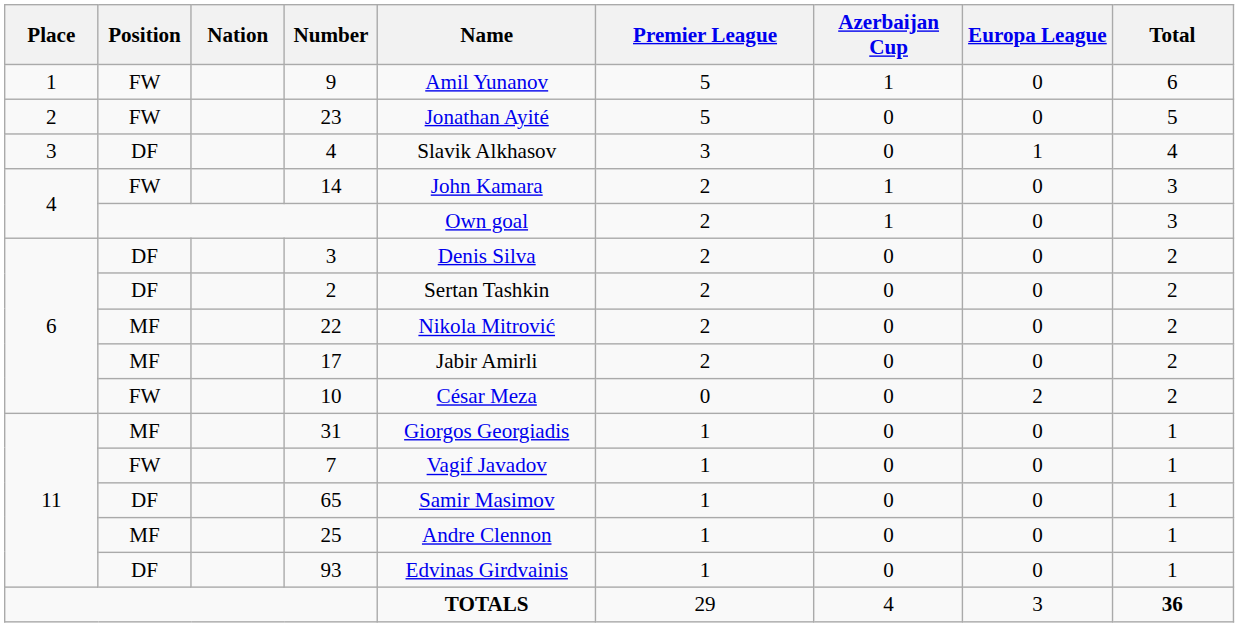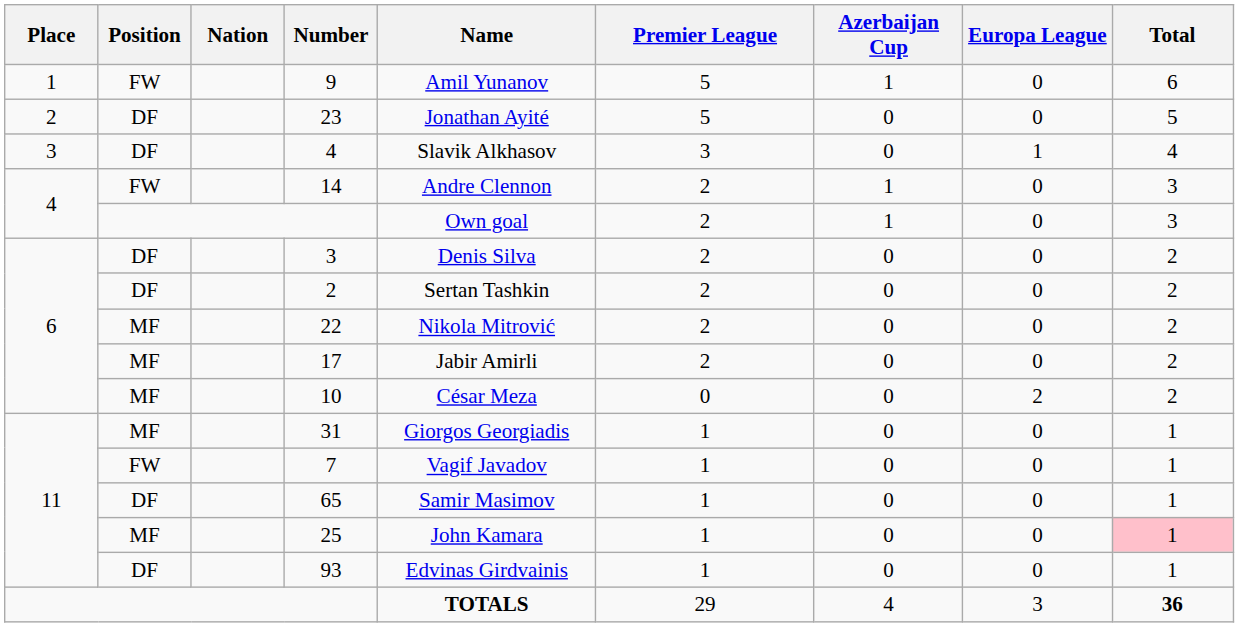23 | Position: FW -> DF
14 | Name: John Kamara -> Andre Clennon
10 | Position: FW -> MF
25 | Name: Andre Clennon -> John Kamara
25 | Total: no background -> pink background
